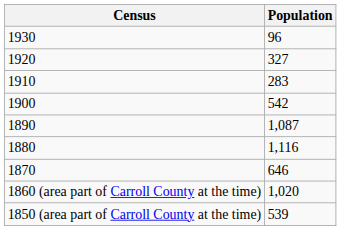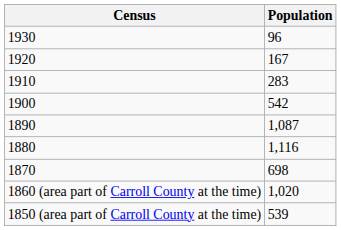1920 | Population: 327 -> 167
1870 | Population: 646 -> 698
